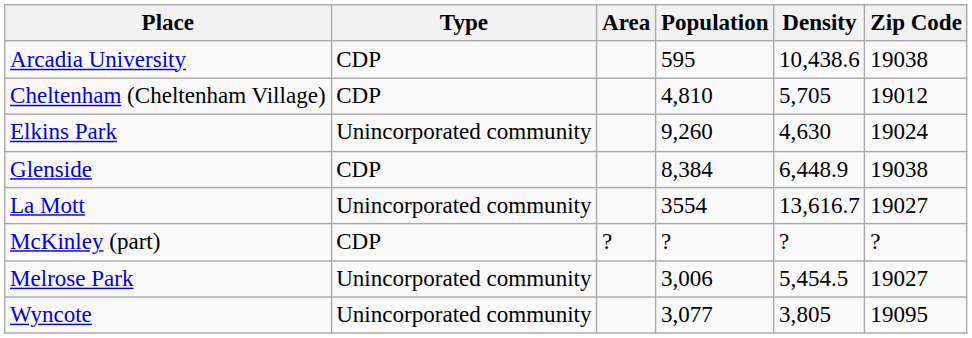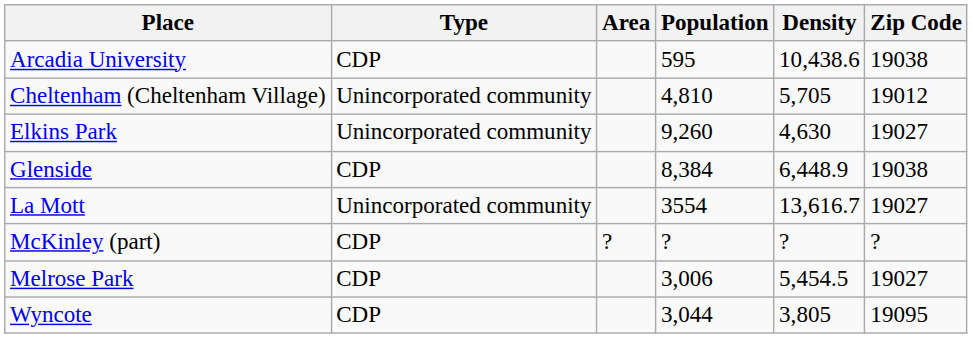Cheltenham (Cheltenham Village) | Type: CDP -> Unincorporated community
Elkins Park | Zip Code: 19024 -> 19027
Melrose Park | Type: Unincorporated community -> CDP
Wyncote | Type: Unincorporated community -> CDP
Wyncote | Population: 3,077 -> 3,044
